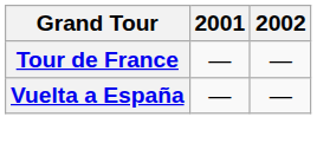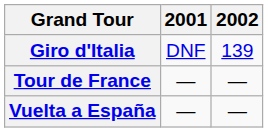+ row: Giro d'Italia | DNF | 139
